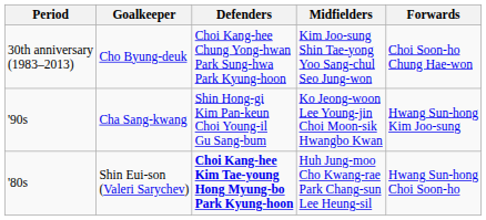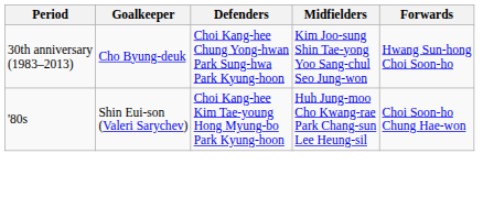Cho Byung-deuk | Forwards: Choi Soon-ho Chung Hae-won -> Hwang Sun-hong Choi Soon-ho
- row: '90s | Cha Sang-kwang | Shin Hong-gi Kim Pan-keun Choi Young-il Gu Sang-bum | Ko Jeong-woon Lee Young-jin Choi Moon-sik Hwangbo Kwan | Hwang Sun-hong Kim Joo-sung
Shin Eui-son (Valeri Sarychev) | Defenders: bold -> normal
Shin Eui-son (Valeri Sarychev) | Forwards: Hwang Sun-hong Choi Soon-ho -> Choi Soon-ho Chung Hae-won
